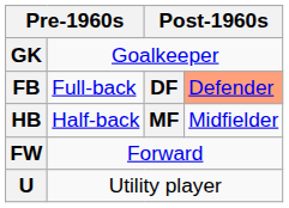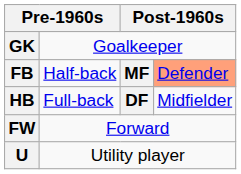FB | column 2: Full-back -> Half-back
FB | column 3: DF -> MF
HB | column 2: Half-back -> Full-back
HB | column 3: MF -> DF
